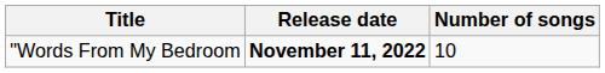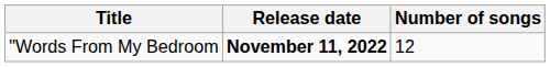"Words From My Bedroom | Number of songs: 10 -> 12
